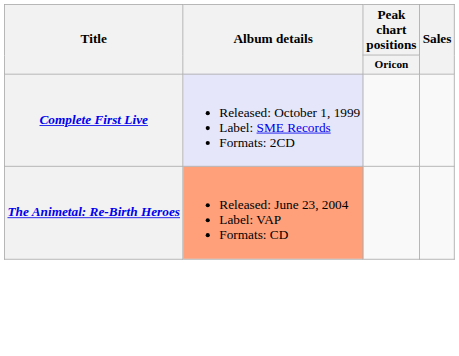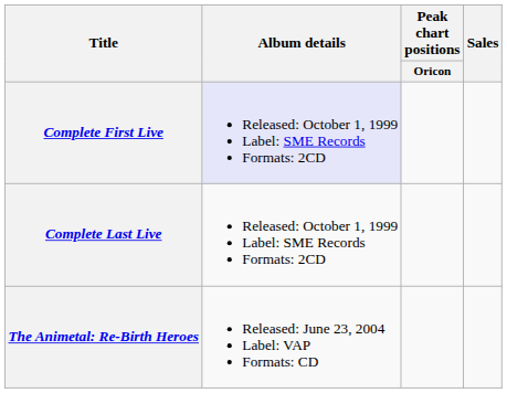+ row: Complete Last Live | Released: October 1, 1999 Label: SME Records Formats: 2CD
The Animetal: Re-Birth Heroes | Album details: lightsalmon background -> no background
